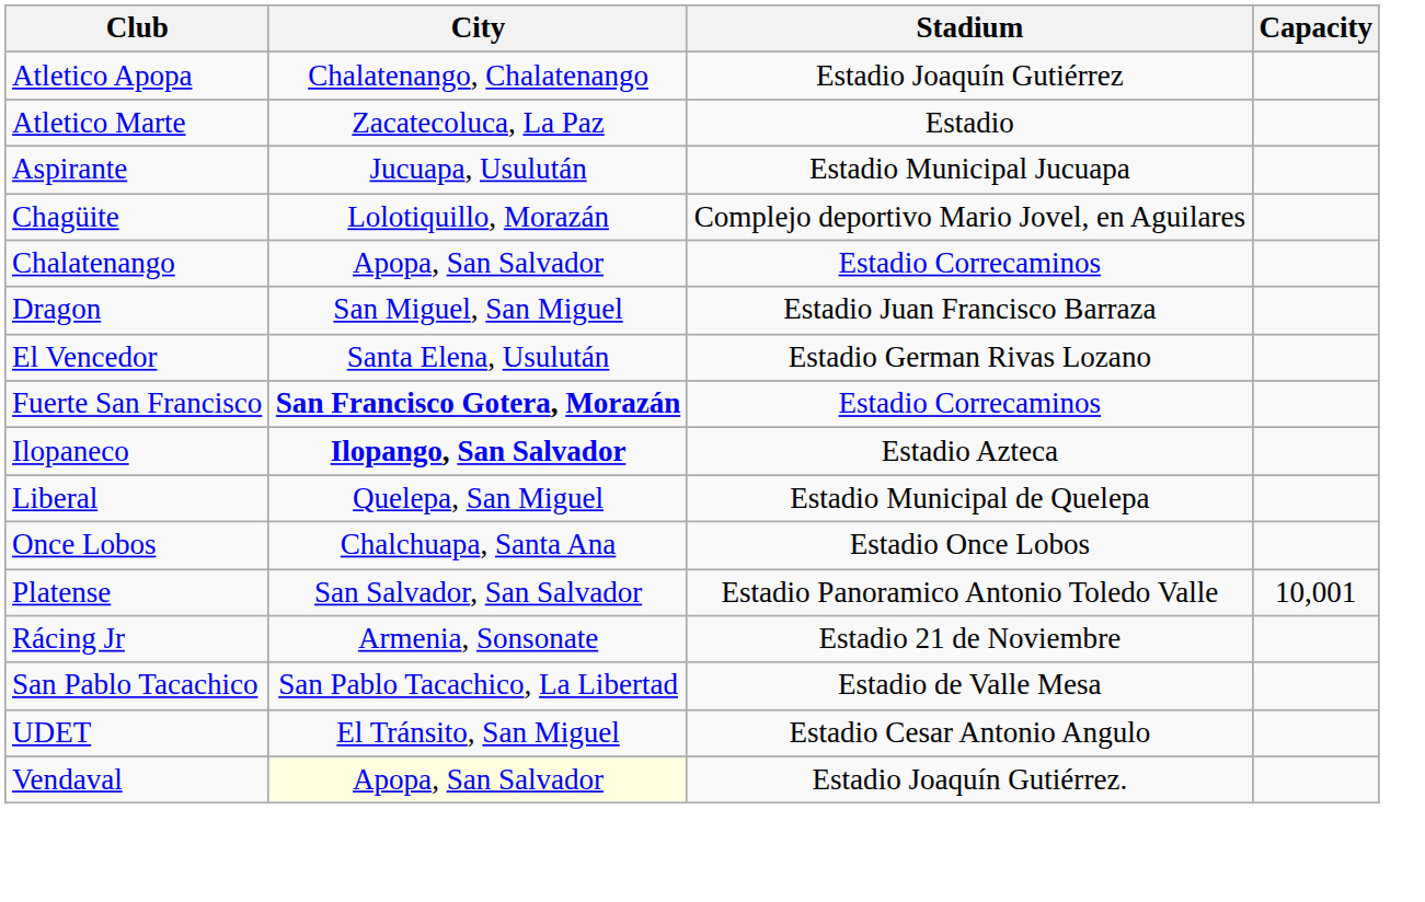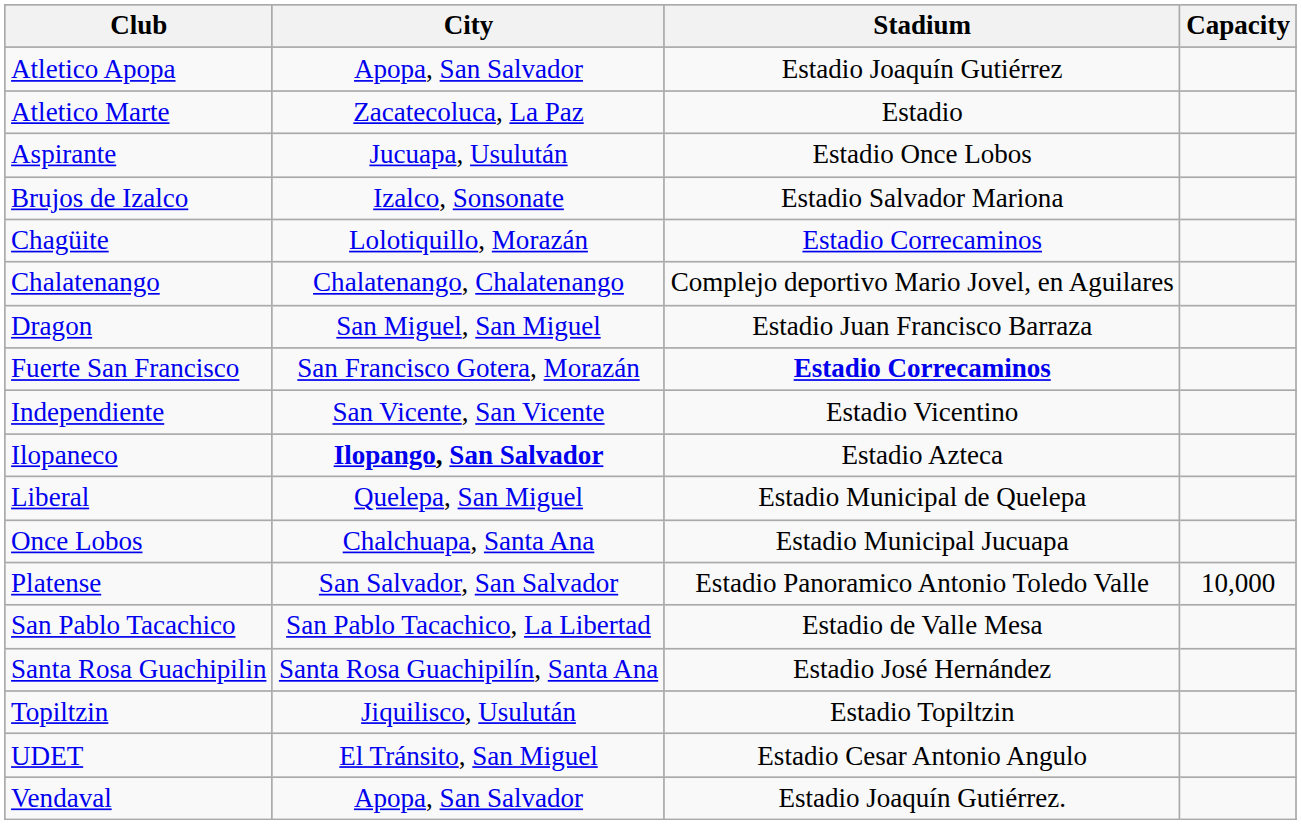Atletico Apopa | City: Chalatenango, Chalatenango -> Apopa, San Salvador
Aspirante | Stadium: Estadio Municipal Jucuapa -> Estadio Once Lobos
+ row: Brujos de Izalco | Izalco, Sonsonate | Estadio Salvador Mariona
Chagüite | Stadium: Complejo deportivo Mario Jovel, en Aguilares -> Estadio Correcaminos
Chalatenango | City: Apopa, San Salvador -> Chalatenango, Chalatenango
Chalatenango | Stadium: Estadio Correcaminos -> Complejo deportivo Mario Jovel, en Aguilares
- row: El Vencedor | Santa Elena, Usulután | Estadio German Rivas Lozano
Fuerte San Francisco | City: bold -> normal
Fuerte San Francisco | Stadium: normal -> bold
+ row: Independiente | San Vicente, San Vicente | Estadio Vicentino
Once Lobos | Stadium: Estadio Once Lobos -> Estadio Municipal Jucuapa
Platense | Capacity: 10,001 -> 10,000
- row: Rácing Jr | Armenia, Sonsonate | Estadio 21 de Noviembre
+ row: Santa Rosa Guachipilin | Santa Rosa Guachipilín, Santa Ana | Estadio José Hernández
+ row: Topiltzin | Jiquilisco, Usulután | Estadio Topiltzin
Vendaval | City: lightyellow background -> no background
